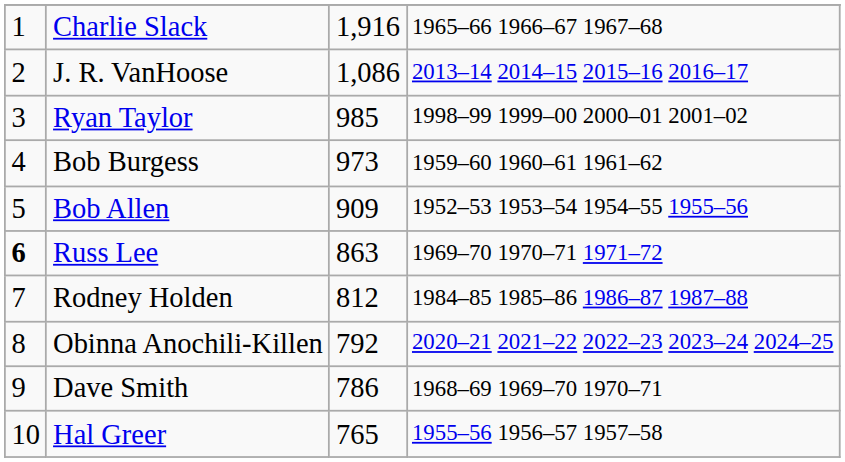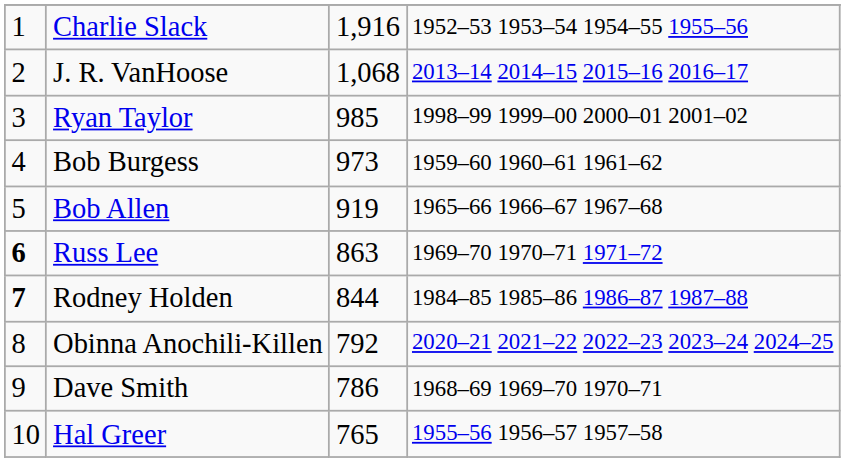Charlie Slack | column 4: 1965–66 1966–67 1967–68 -> 1952–53 1953–54 1954–55 1955–56
J. R. VanHoose | column 3: 1,086 -> 1,068
Bob Allen | column 3: 909 -> 919
Bob Allen | column 4: 1952–53 1953–54 1954–55 1955–56 -> 1965–66 1966–67 1967–68
Rodney Holden | column 1: normal -> bold
Rodney Holden | column 3: 812 -> 844
